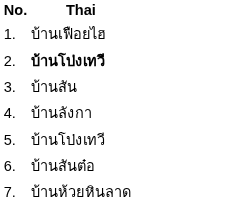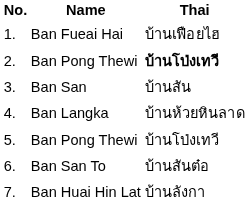+ column: Name | Ban Fueai Hai | Ban Pong Thewi | Ban San | Ban Langka | Ban Pong Thewi | Ban San To | Ban Huai Hin Lat
4. | Thai: บ้านลังกา -> บ้านห้วยหินลาด
7. | Thai: บ้านห้วยหินลาด -> บ้านลังกา
